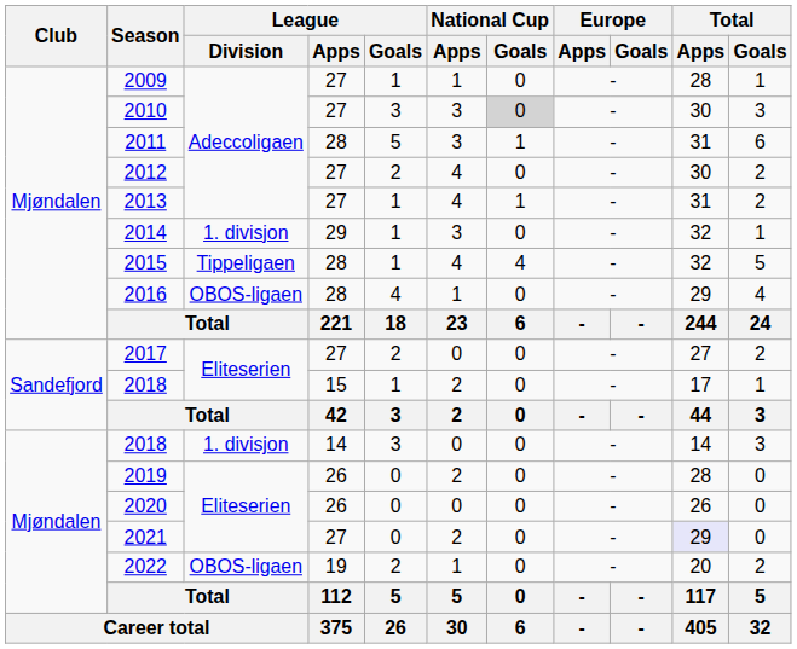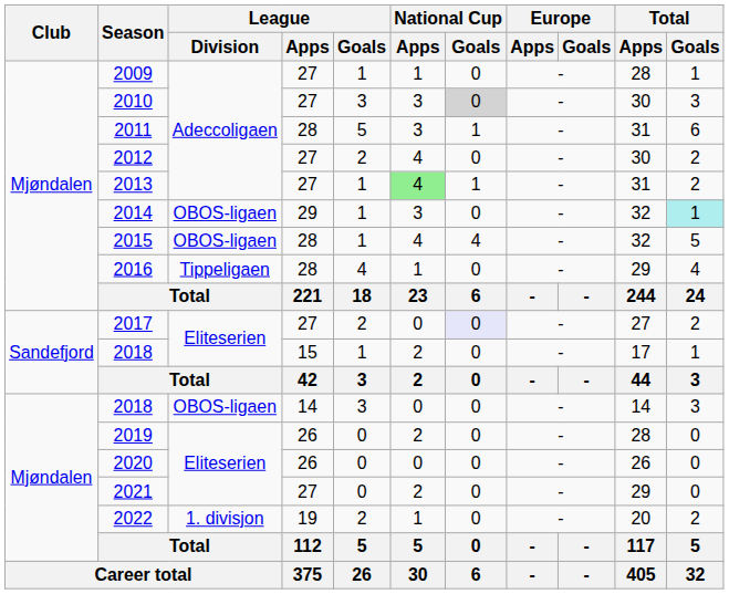2013 | National Cup / Apps: no background -> lightgreen background
2014 | League / Division: 1. divisjon -> OBOS-ligaen
2014 | Total / Goals: no background -> paleturquoise background
2015 | League / Division: Tippeligaen -> OBOS-ligaen
2016 | League / Division: OBOS-ligaen -> Tippeligaen
2017 | National Cup / Goals: no background -> lavender background
2018 / 14 | League / Division: 1. divisjon -> OBOS-ligaen
2021 | Total / Apps: lavender background -> no background
2022 | League / Division: OBOS-ligaen -> 1. divisjon
